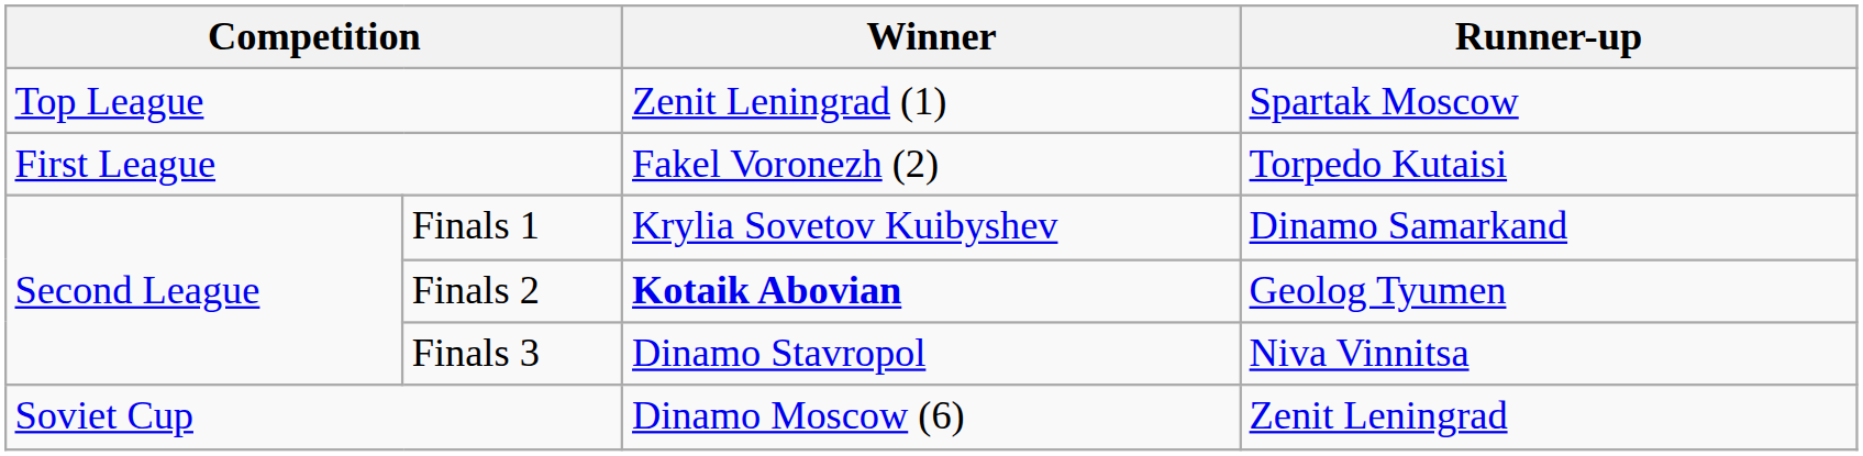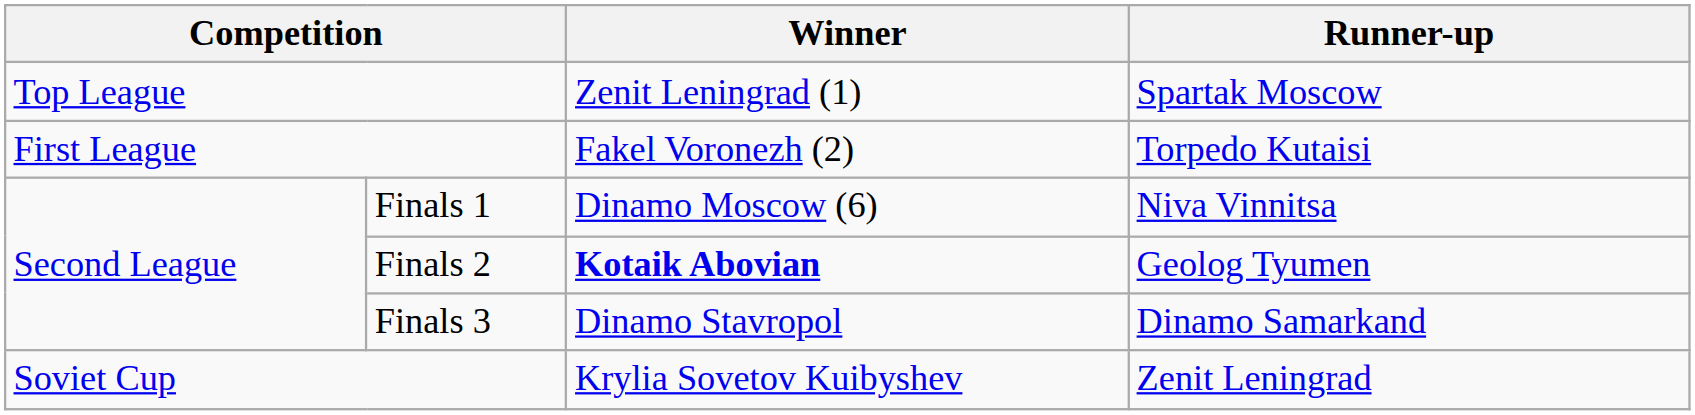Finals 1 | Winner: Krylia Sovetov Kuibyshev -> Dinamo Moscow (6)
Finals 1 | Runner-up: Dinamo Samarkand -> Niva Vinnitsa
Finals 3 | Runner-up: Niva Vinnitsa -> Dinamo Samarkand
Soviet Cup | Winner: Dinamo Moscow (6) -> Krylia Sovetov Kuibyshev
